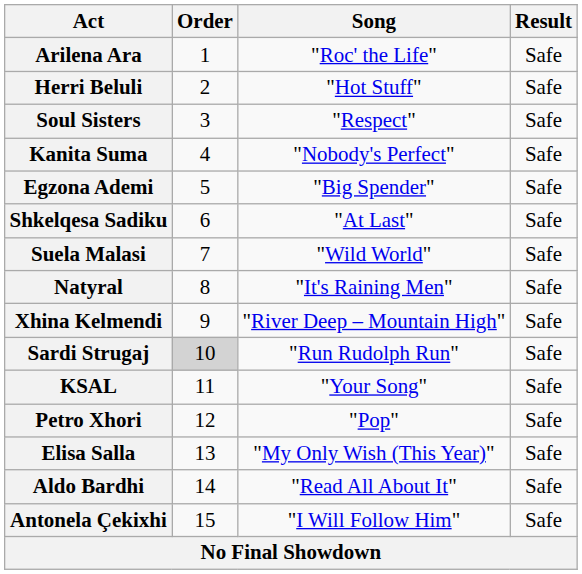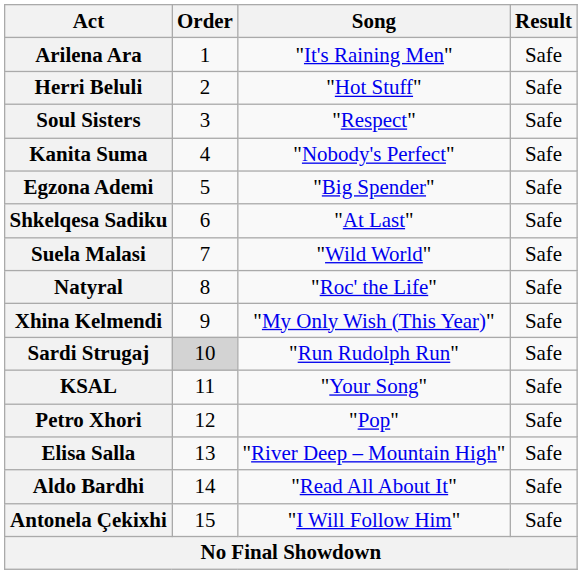Arilena Ara | Song: "Roc' the Life" -> "It's Raining Men"
Natyral | Song: "It's Raining Men" -> "Roc' the Life"
Xhina Kelmendi | Song: "River Deep – Mountain High" -> "My Only Wish (This Year)"
Elisa Salla | Song: "My Only Wish (This Year)" -> "River Deep – Mountain High"
